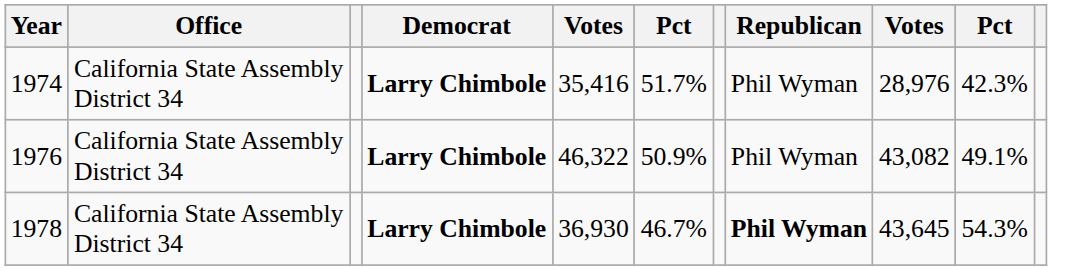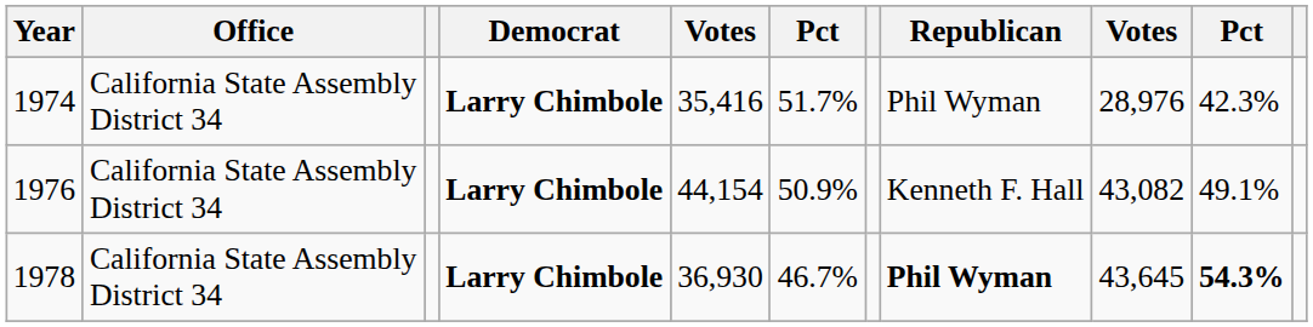1976 | column 5: 46,322 -> 44,154
1976 | Republican: Phil Wyman -> Kenneth F. Hall
1978 | column 10: normal -> bold
